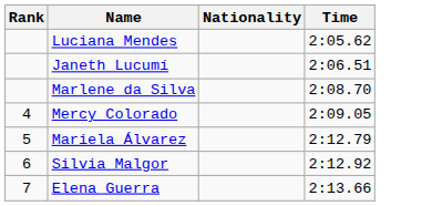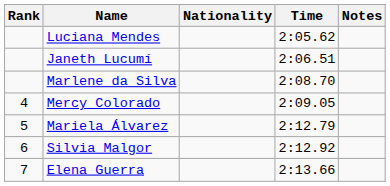+ column: Notes
